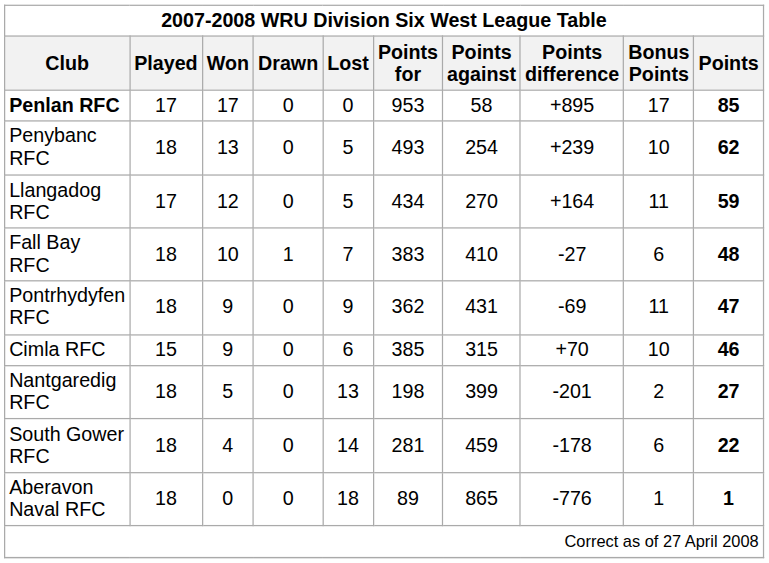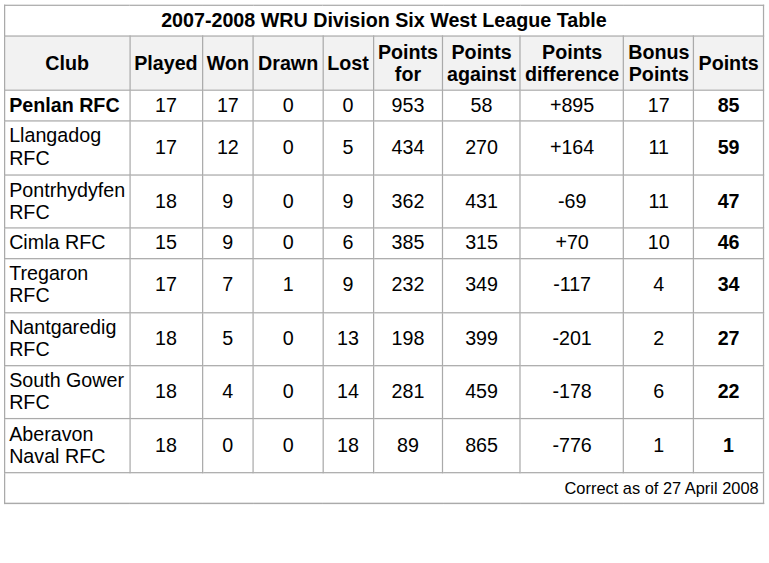- row: Penybanc RFC | 18 | 13 | 0 | 5 | 493 | 254 | +239 | 10 | 62
- row: Fall Bay RFC | 18 | 10 | 1 | 7 | 383 | 410 | -27 | 6 | 48
+ row: Tregaron RFC | 17 | 7 | 1 | 9 | 232 | 349 | -117 | 4 | 34
